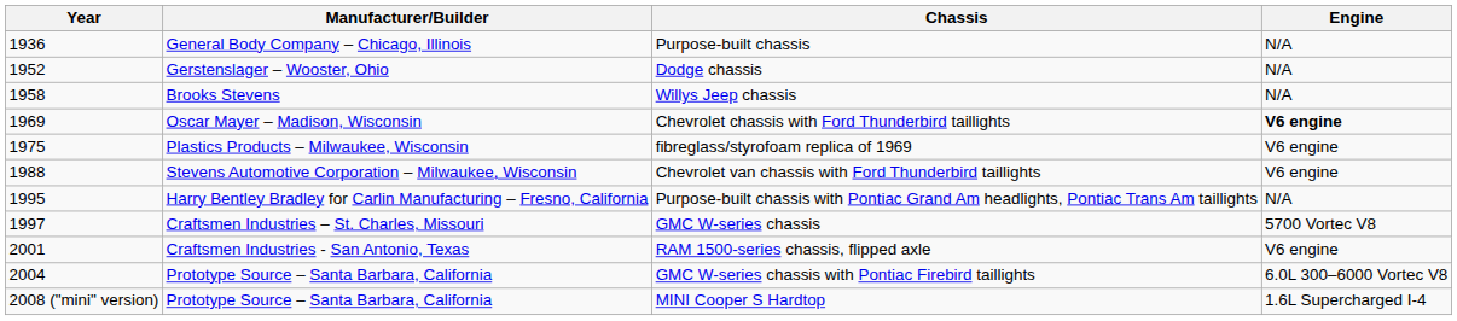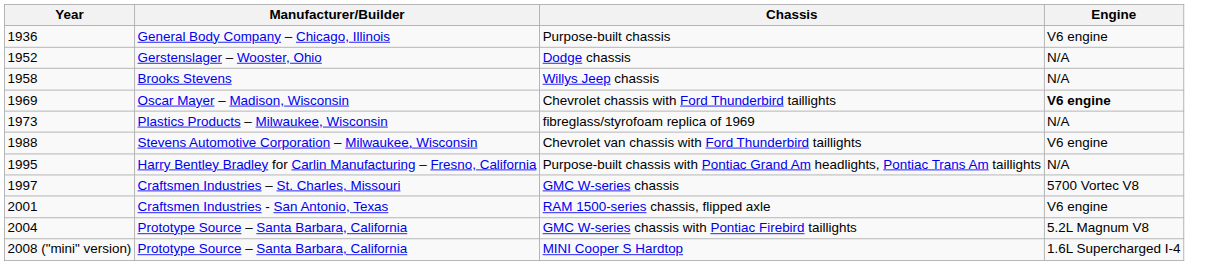Purpose-built chassis | Engine: N/A -> V6 engine
fibreglass/styrofoam replica of 1969 | Year: 1975 -> 1973
fibreglass/styrofoam replica of 1969 | Engine: V6 engine -> N/A
GMC W-series chassis with Pontiac Firebird taillights | Engine: 6.0L 300–6000 Vortec V8 -> 5.2L Magnum V8
